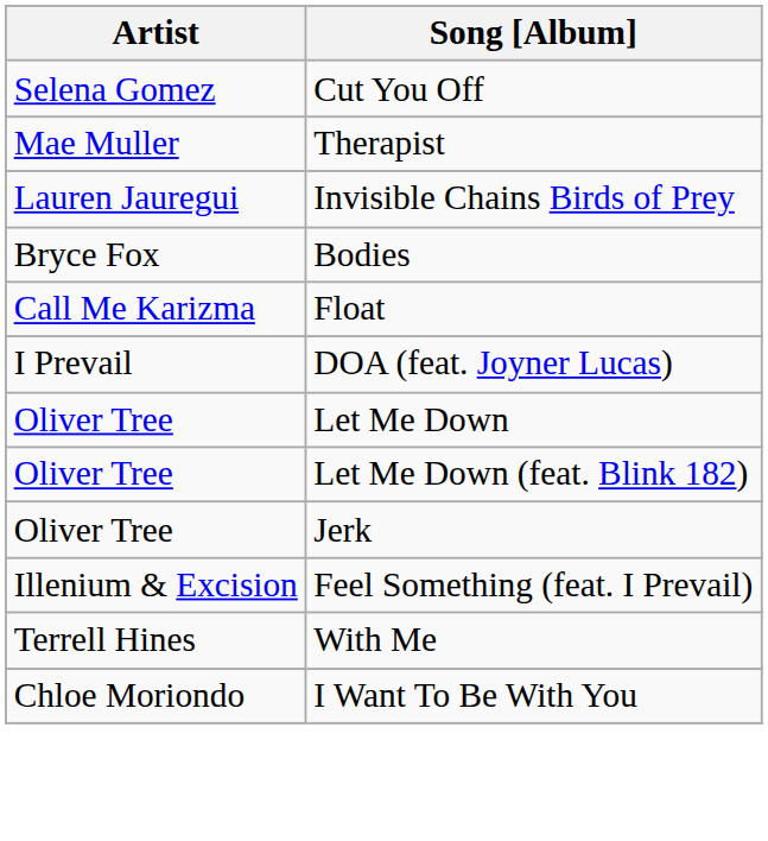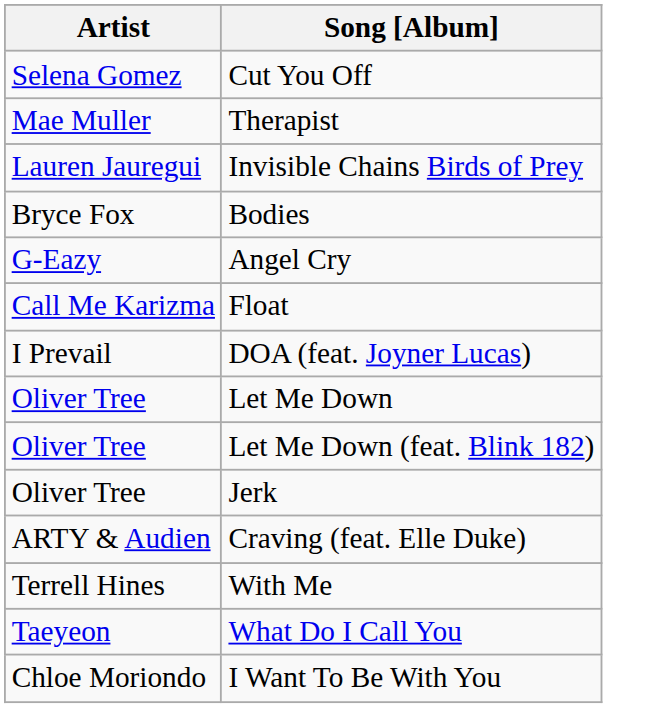+ row: G-Eazy | Angel Cry
- row: Illenium & Excision | Feel Something (feat. I Prevail)
+ row: ARTY & Audien | Craving (feat. Elle Duke)
+ row: Taeyeon | What Do I Call You
